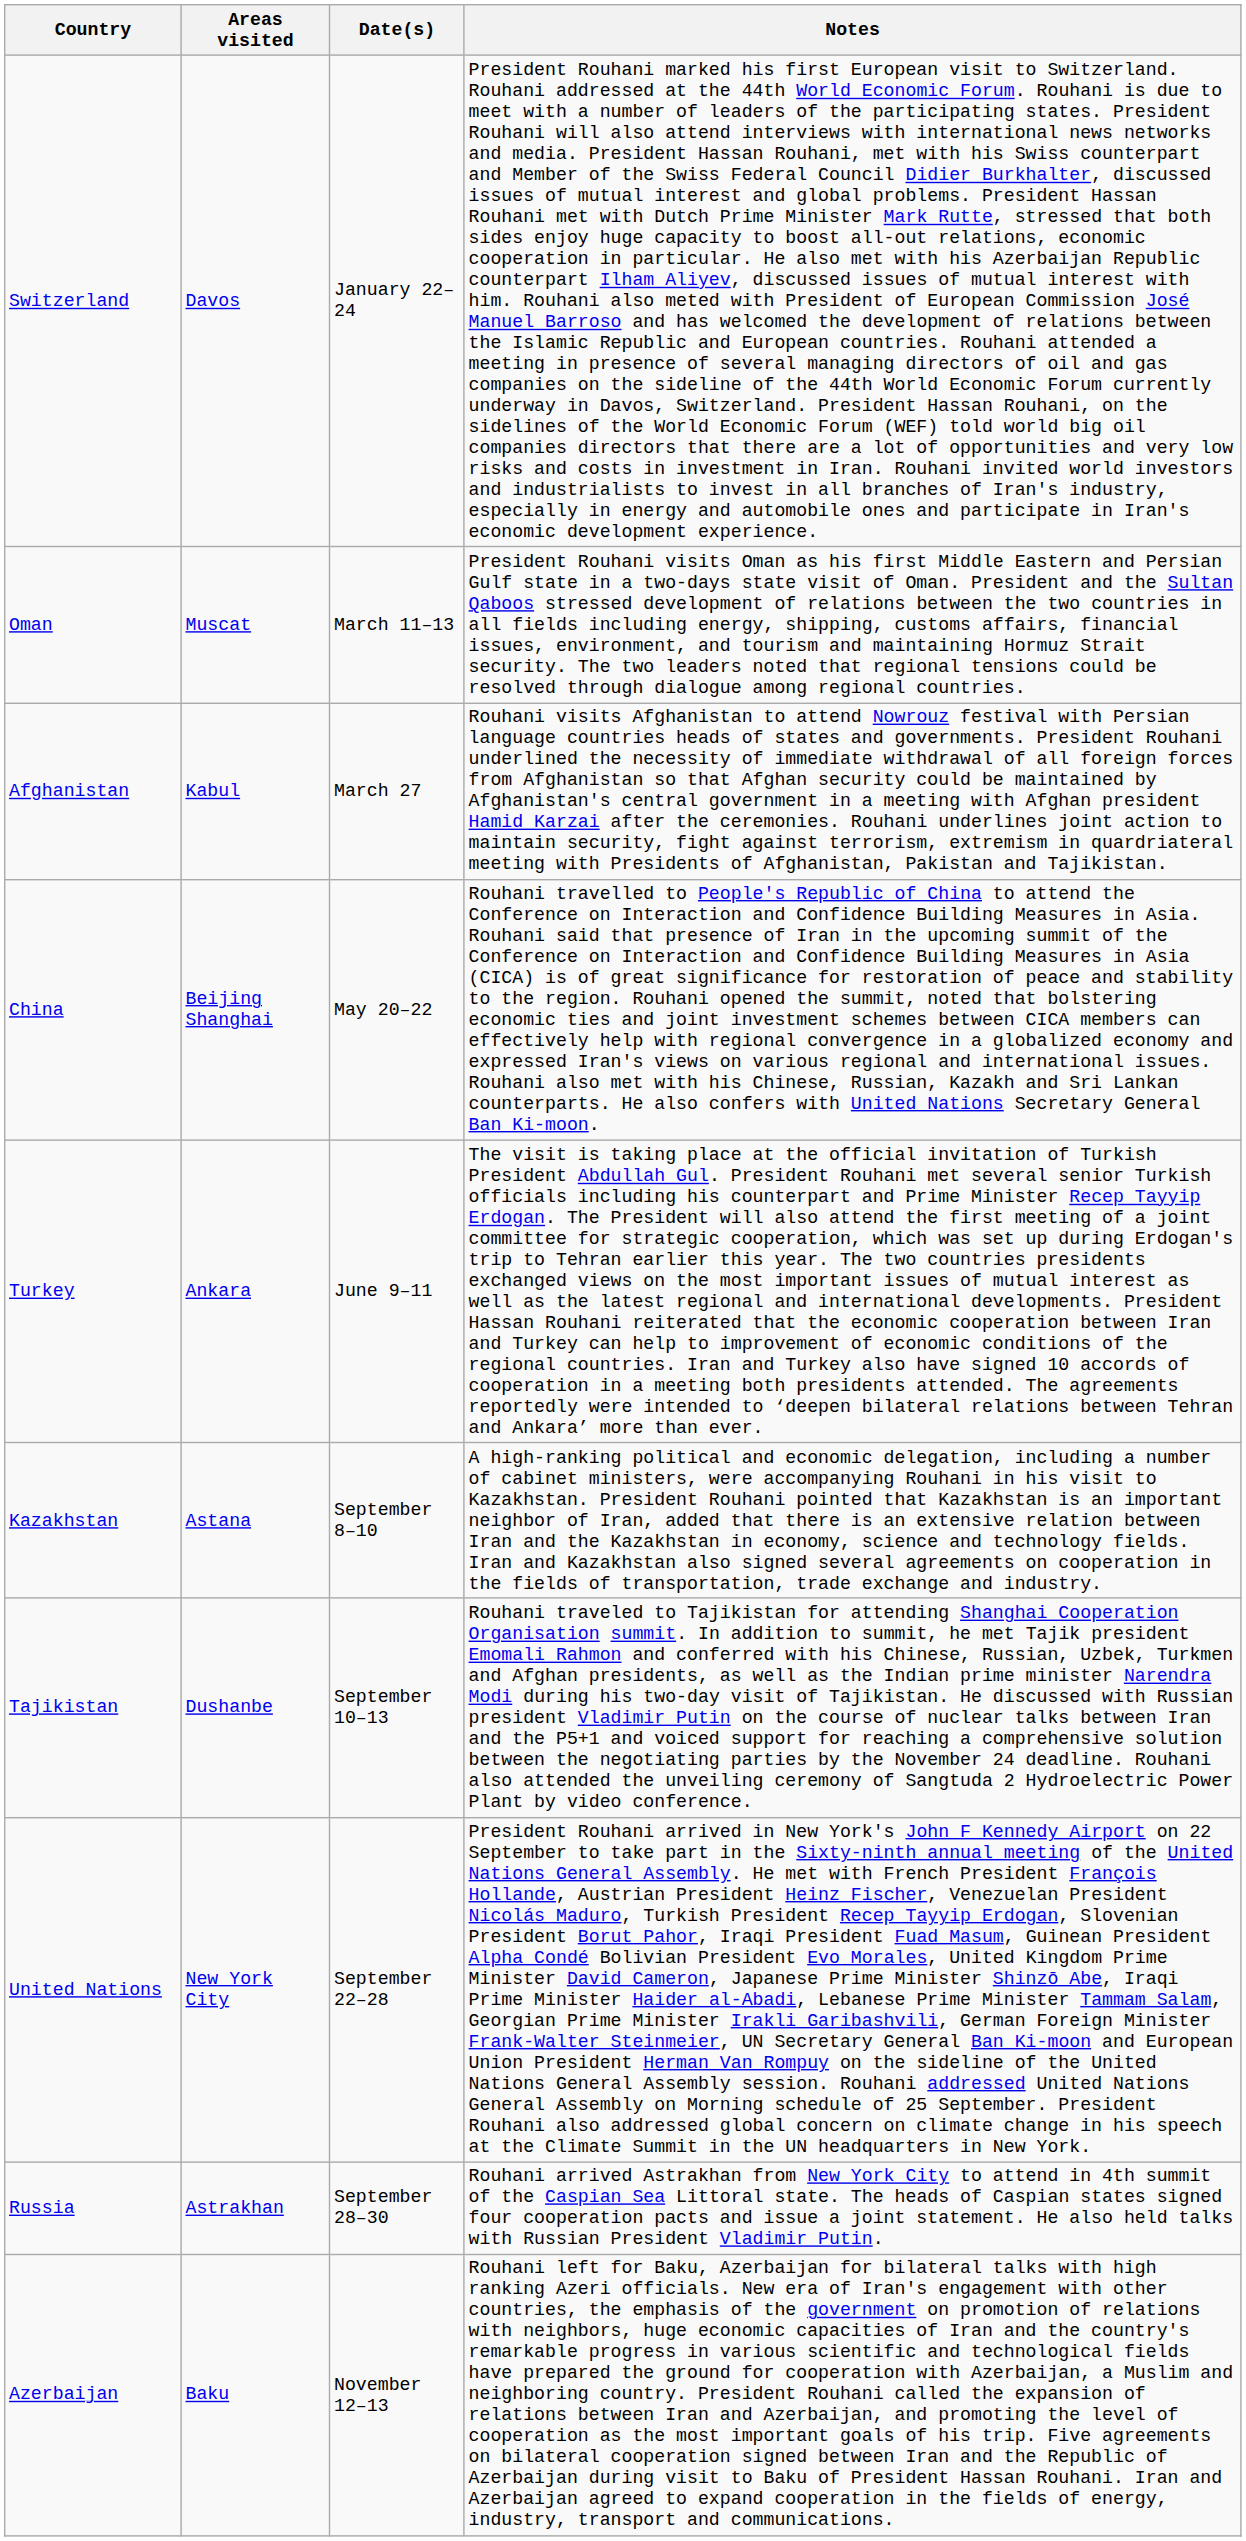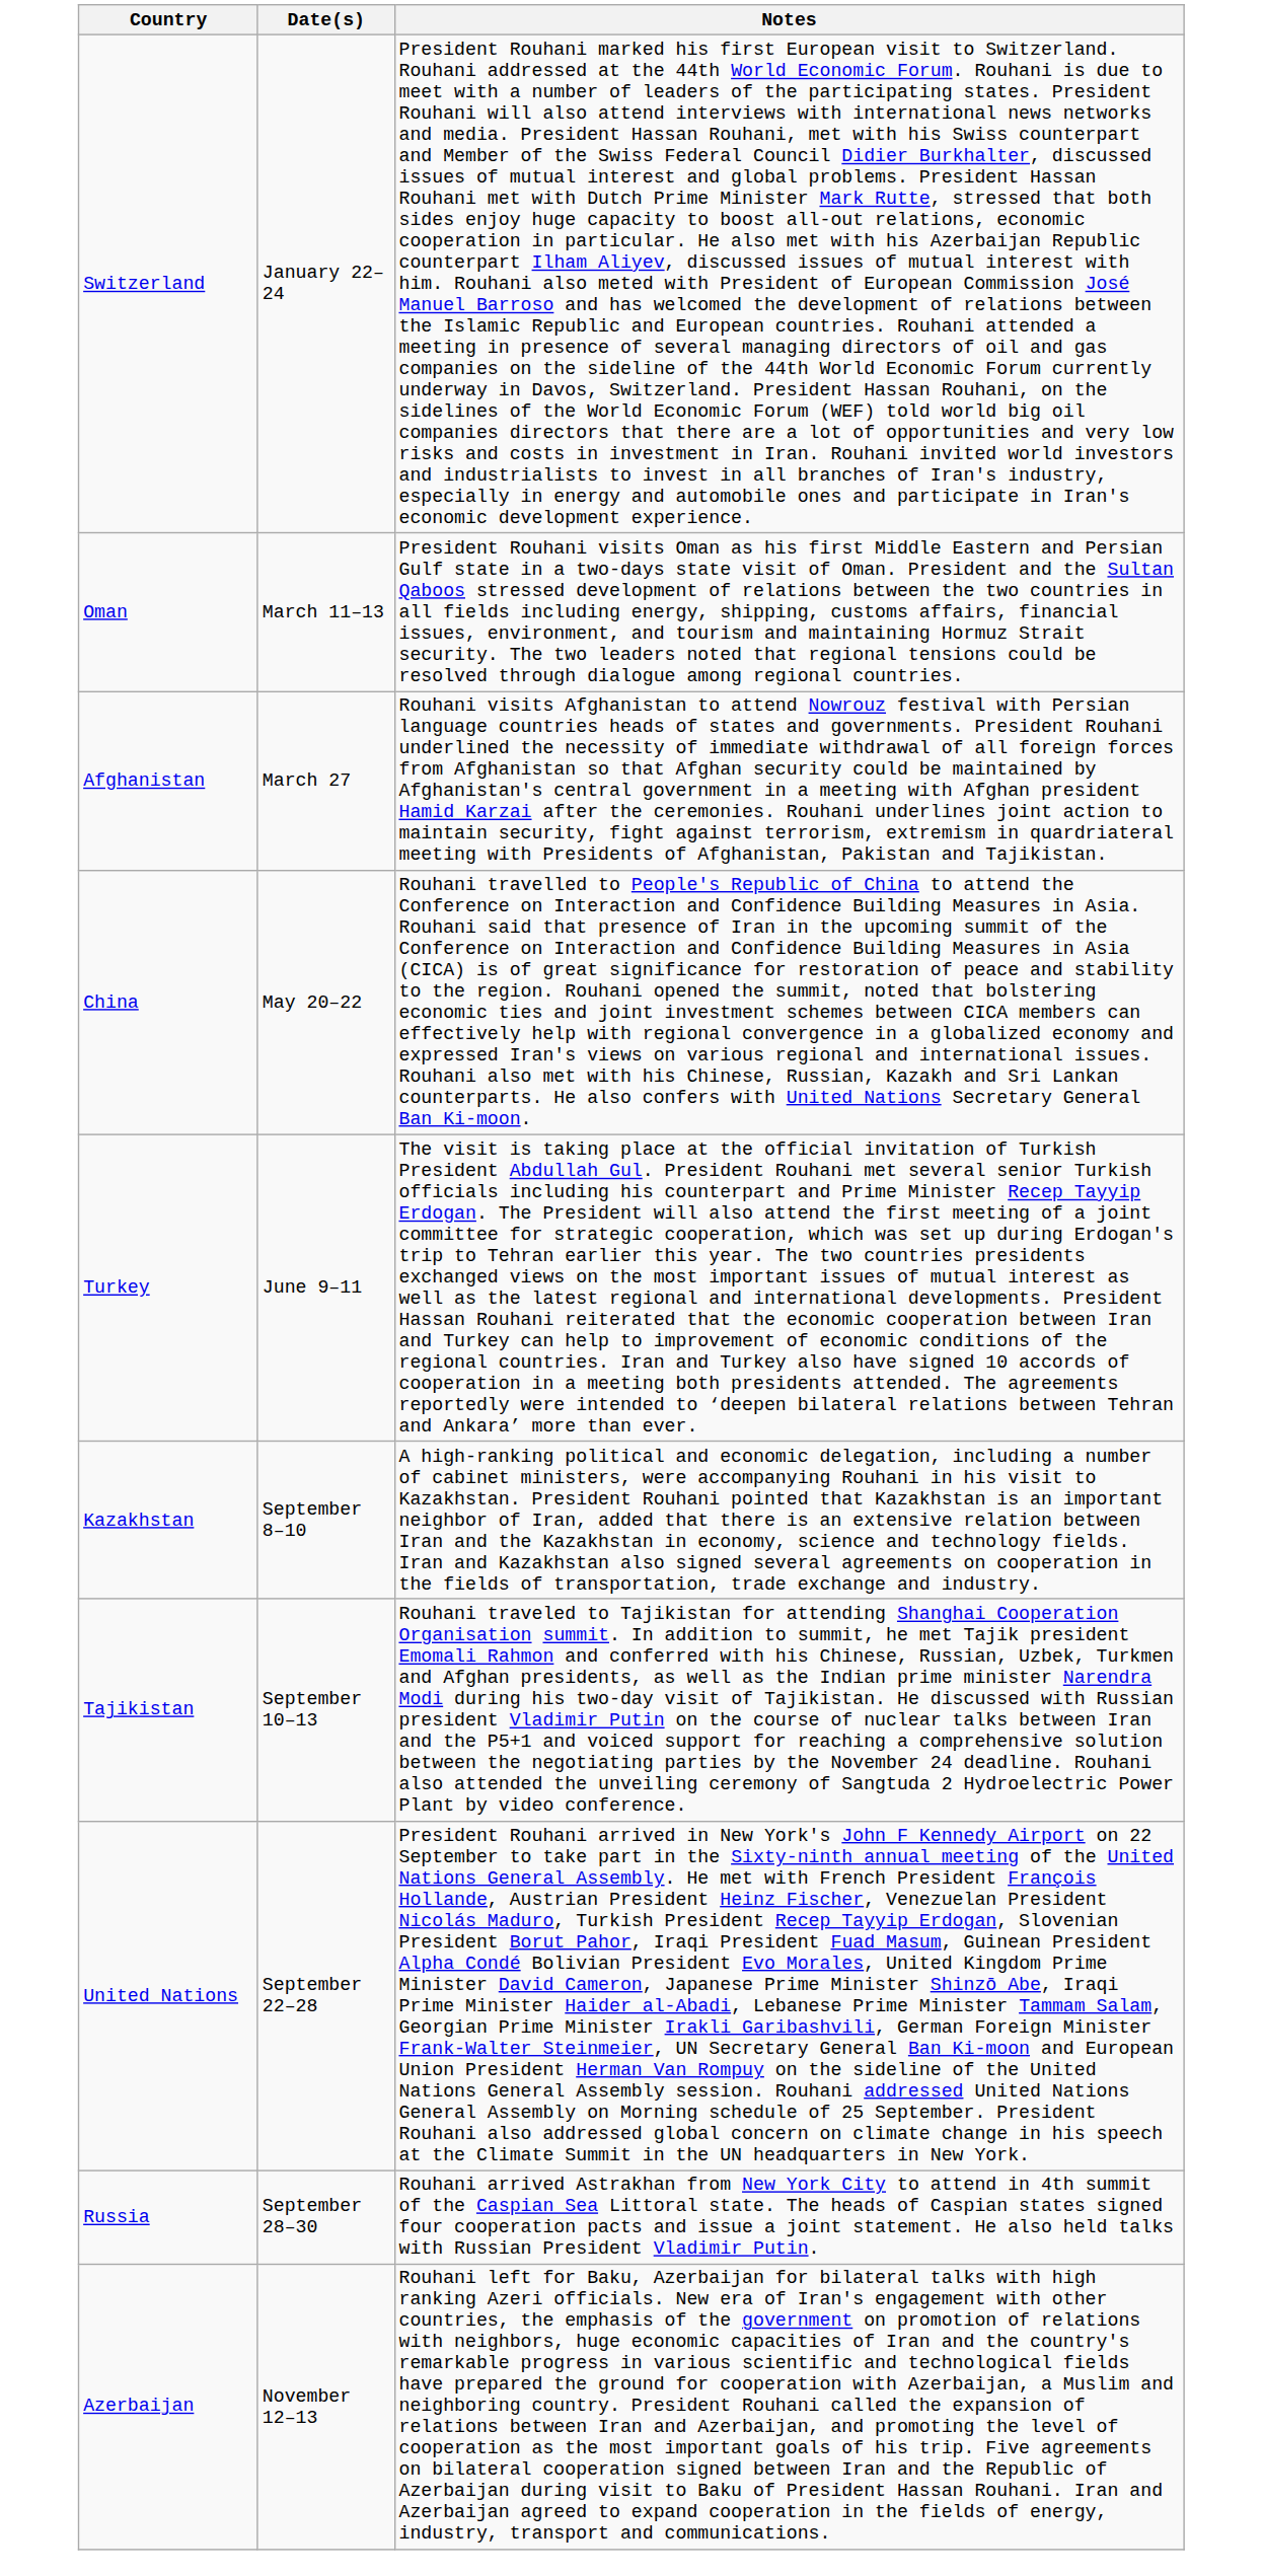- column: Areas visited | Davos | Muscat | Kabul | Beijing Shanghai | Ankara | Astana | Dushanbe | New York City | Astrakhan | Baku
